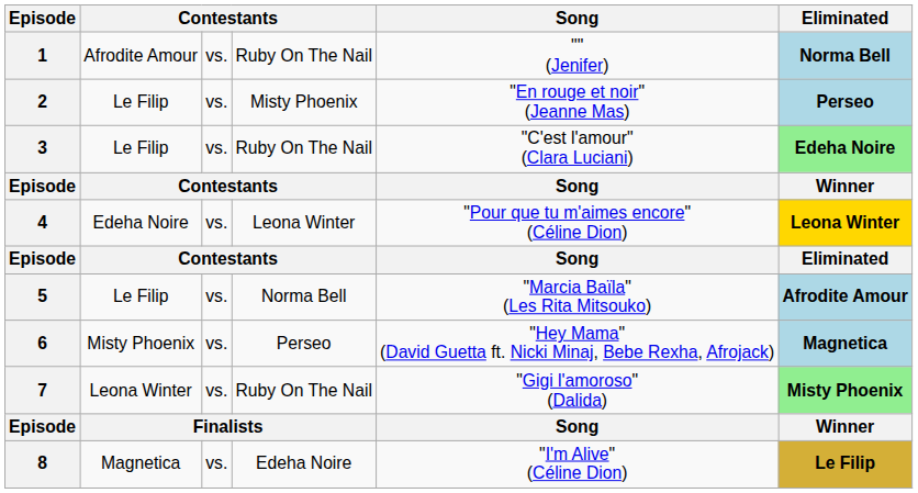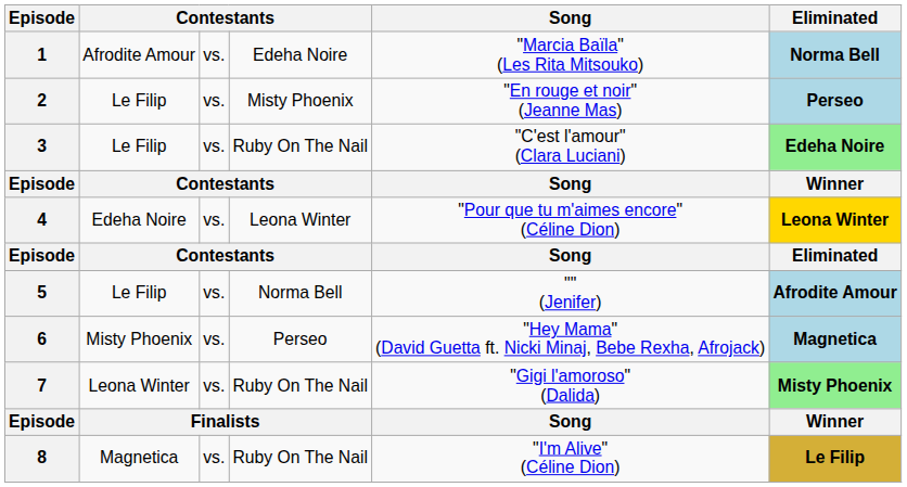1 | column 4: Ruby On The Nail -> Edeha Noire
1 | Song: "" (Jenifer) -> "Marcia Baïla" (Les Rita Mitsouko)
5 | Song: "Marcia Baïla" (Les Rita Mitsouko) -> "" (Jenifer)
8 | column 4: Edeha Noire -> Ruby On The Nail
